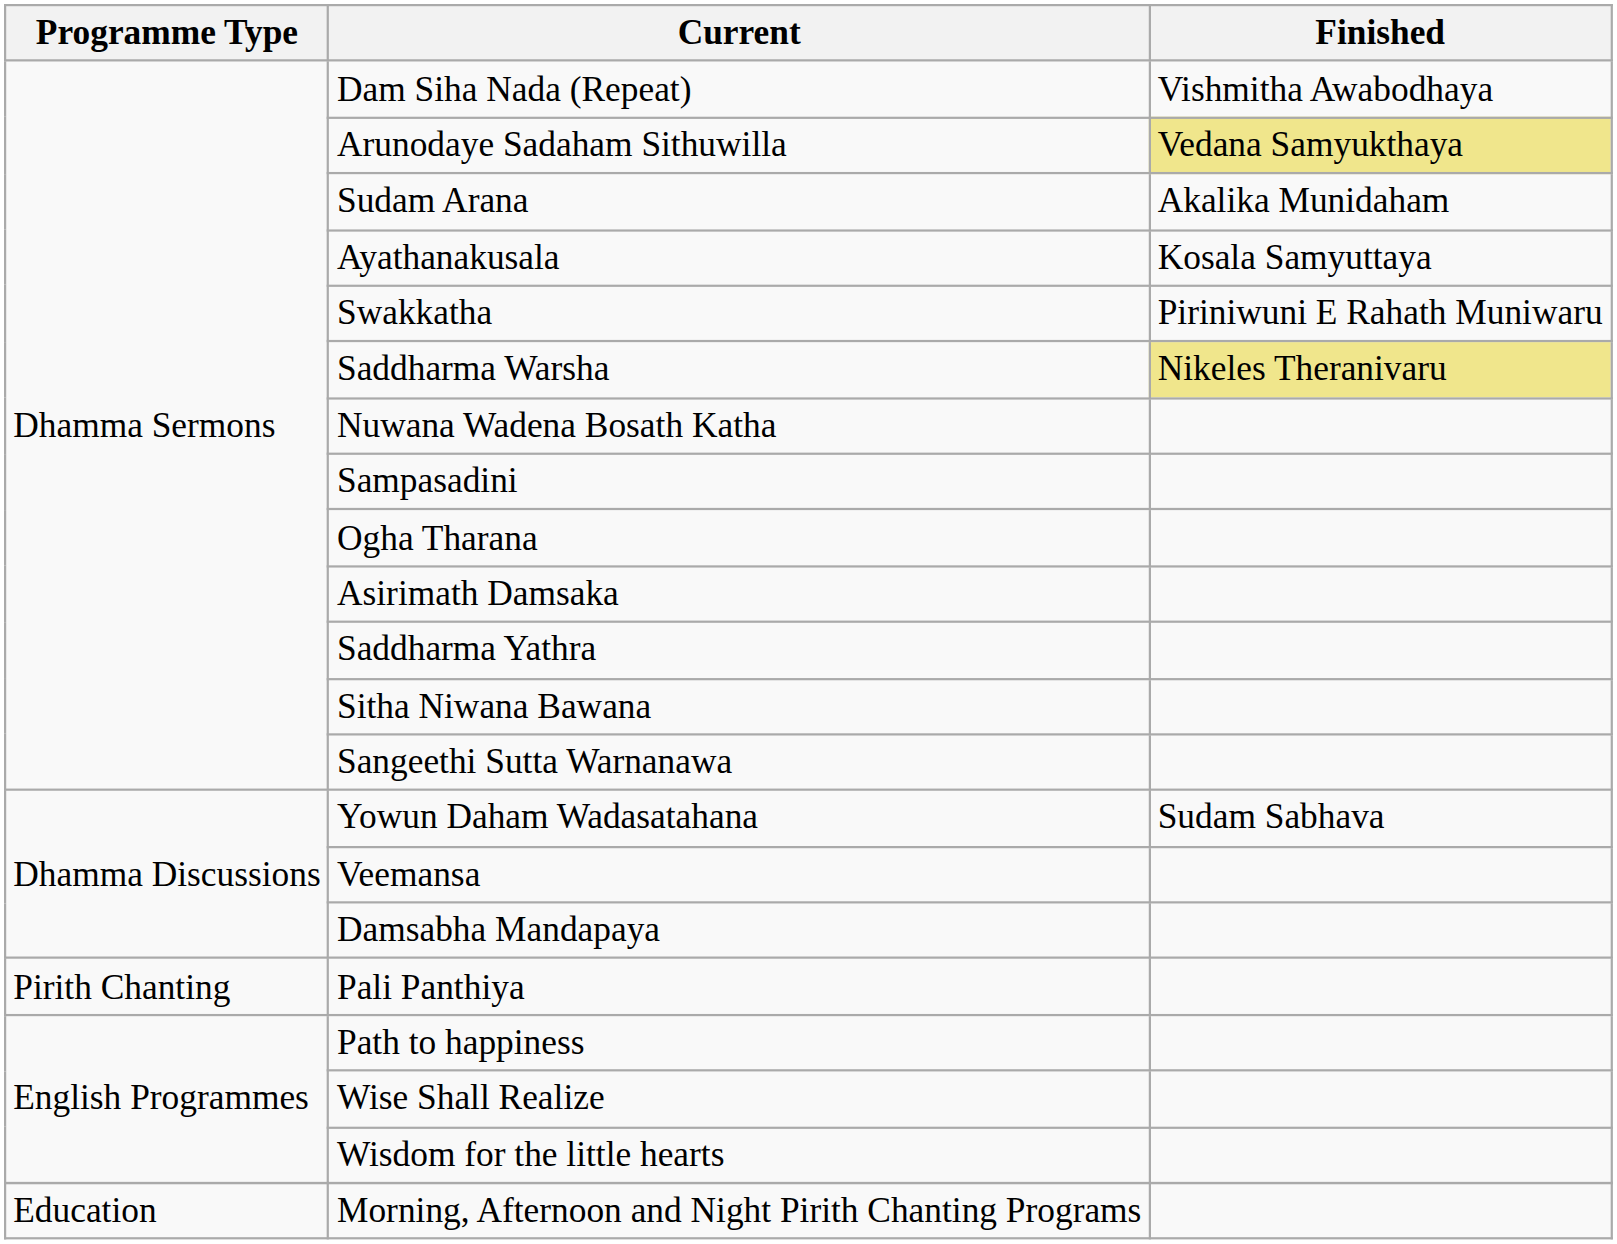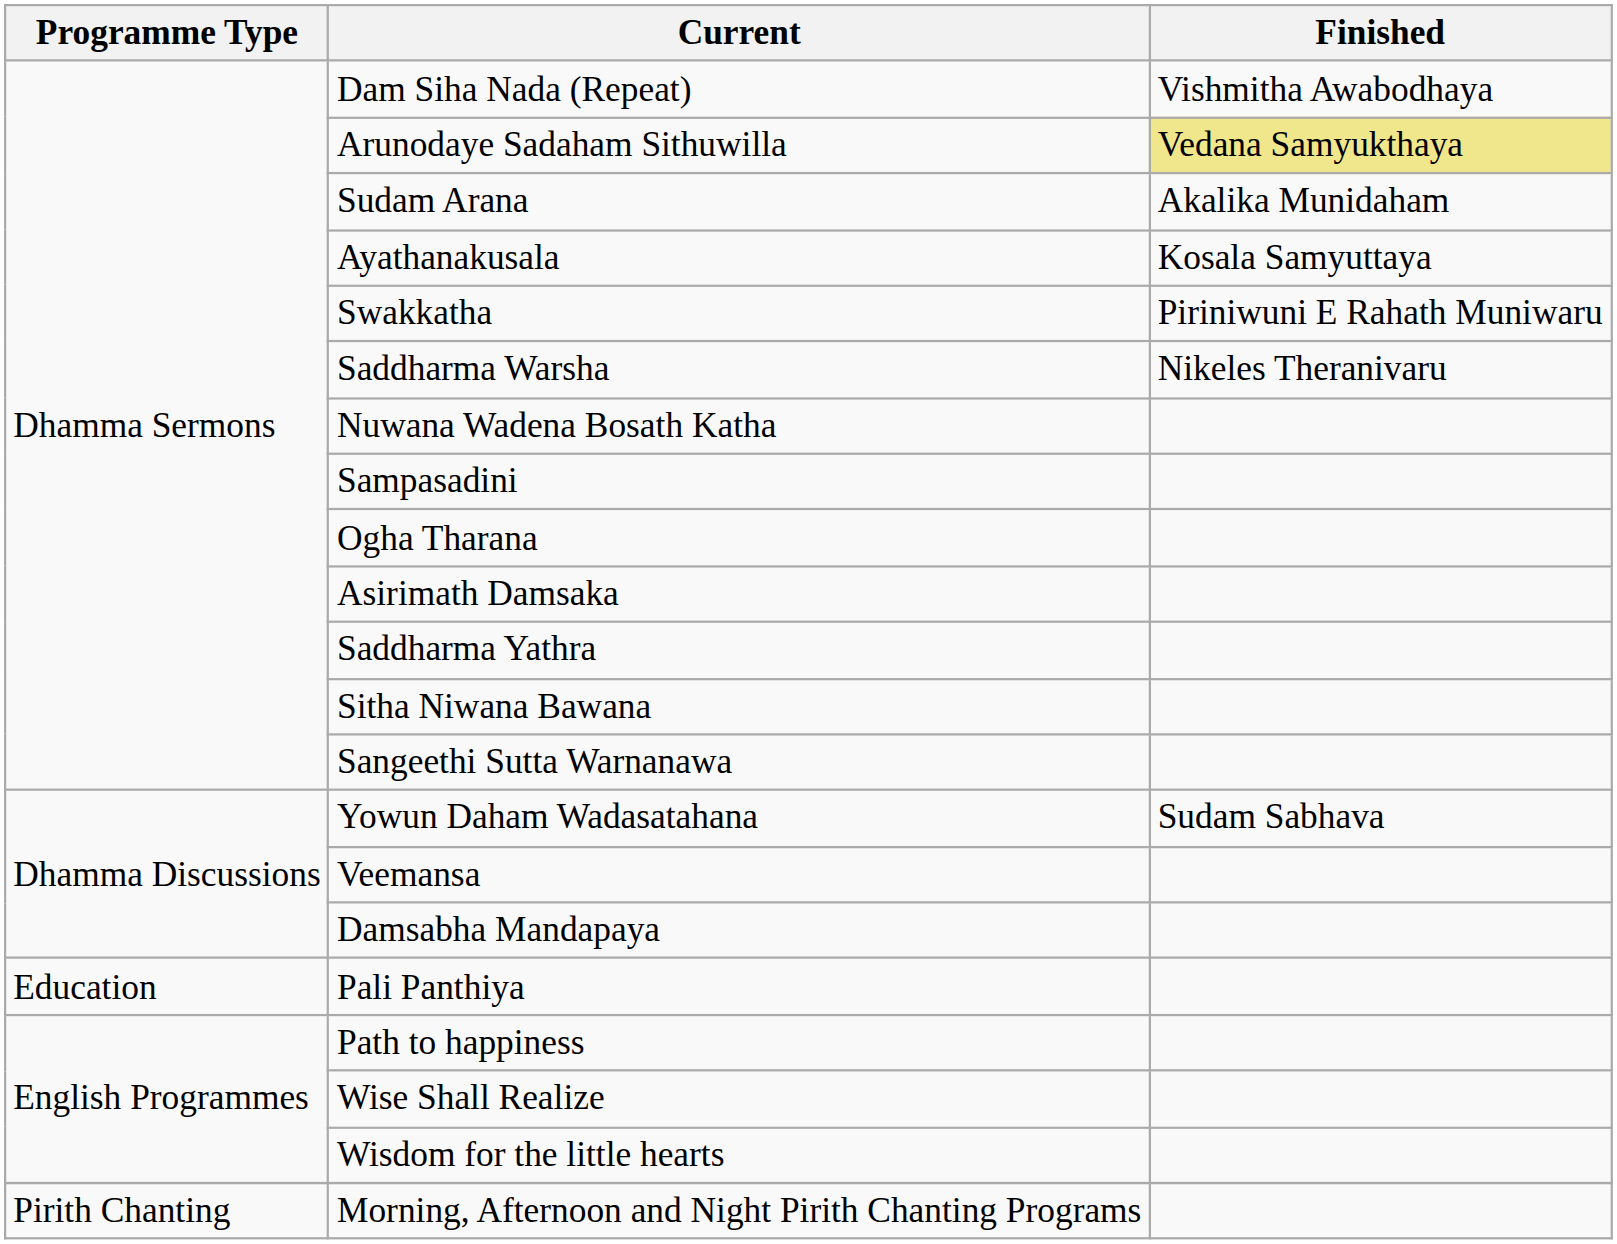Saddharma Warsha | Finished: khaki background -> no background
Pali Panthiya | Programme Type: Pirith Chanting -> Education
Morning, Afternoon and Night Pirith Chanting Programs | Programme Type: Education -> Pirith Chanting
